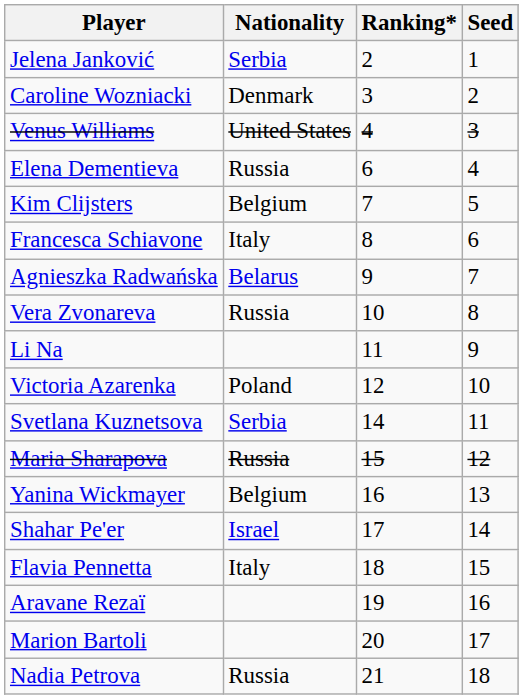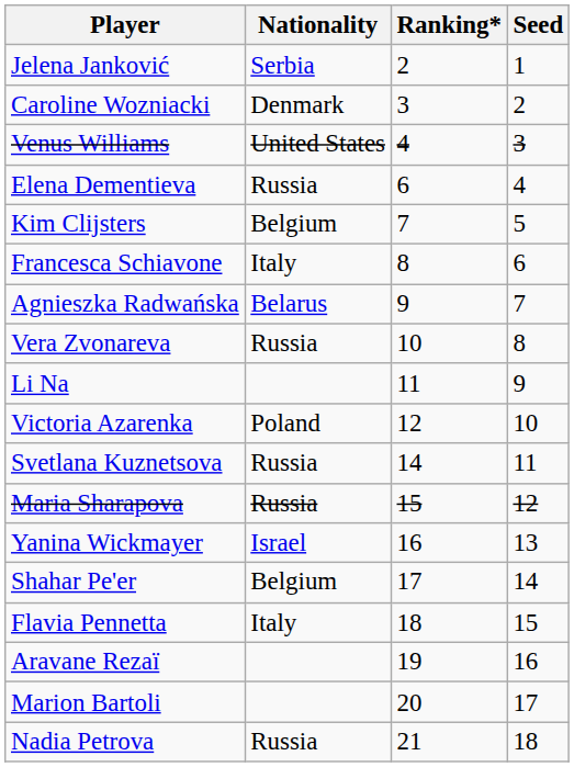Svetlana Kuznetsova | Nationality: Serbia -> Russia
Yanina Wickmayer | Nationality: Belgium -> Israel
Shahar Pe'er | Nationality: Israel -> Belgium
